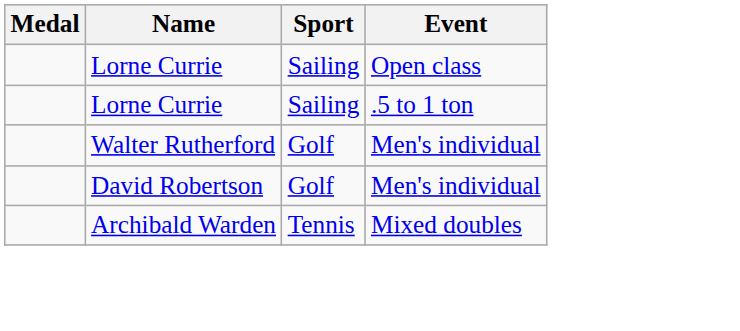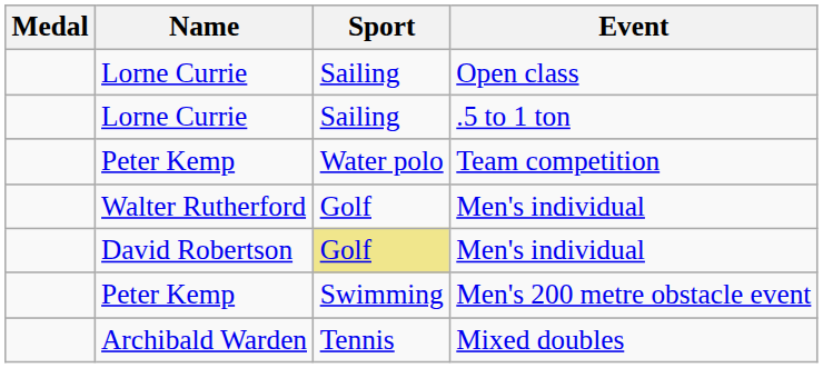+ row: Peter Kemp | Water polo | Team competition
David Robertson / Men's individual | Sport: no background -> khaki background
+ row: Peter Kemp | Swimming | Men's 200 metre obstacle event
